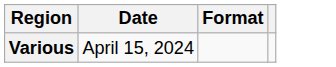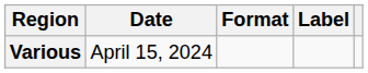+ column: Label
